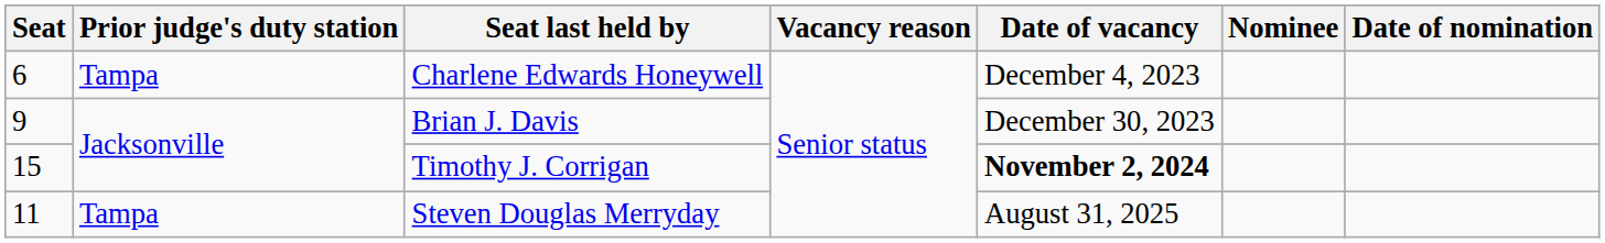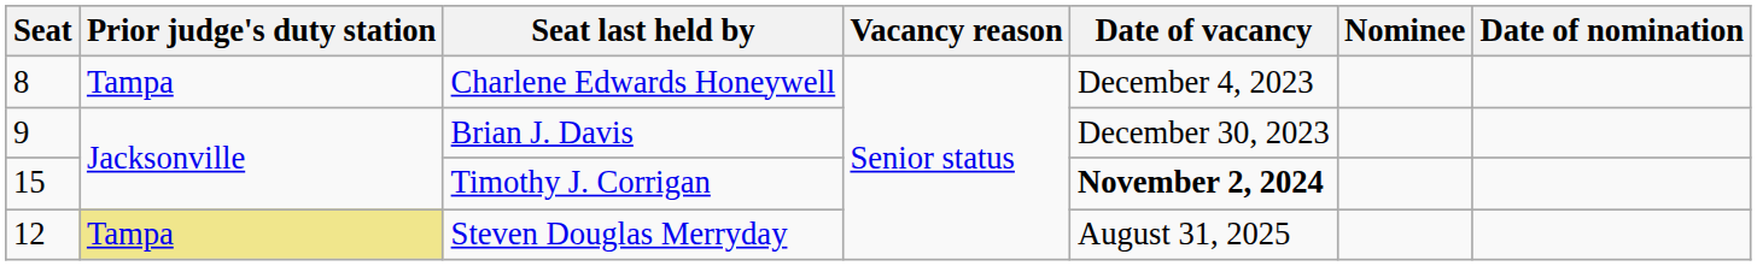Charlene Edwards Honeywell | Seat: 6 -> 8
Steven Douglas Merryday | Seat: 11 -> 12
Steven Douglas Merryday | Prior judge's duty station: no background -> khaki background
